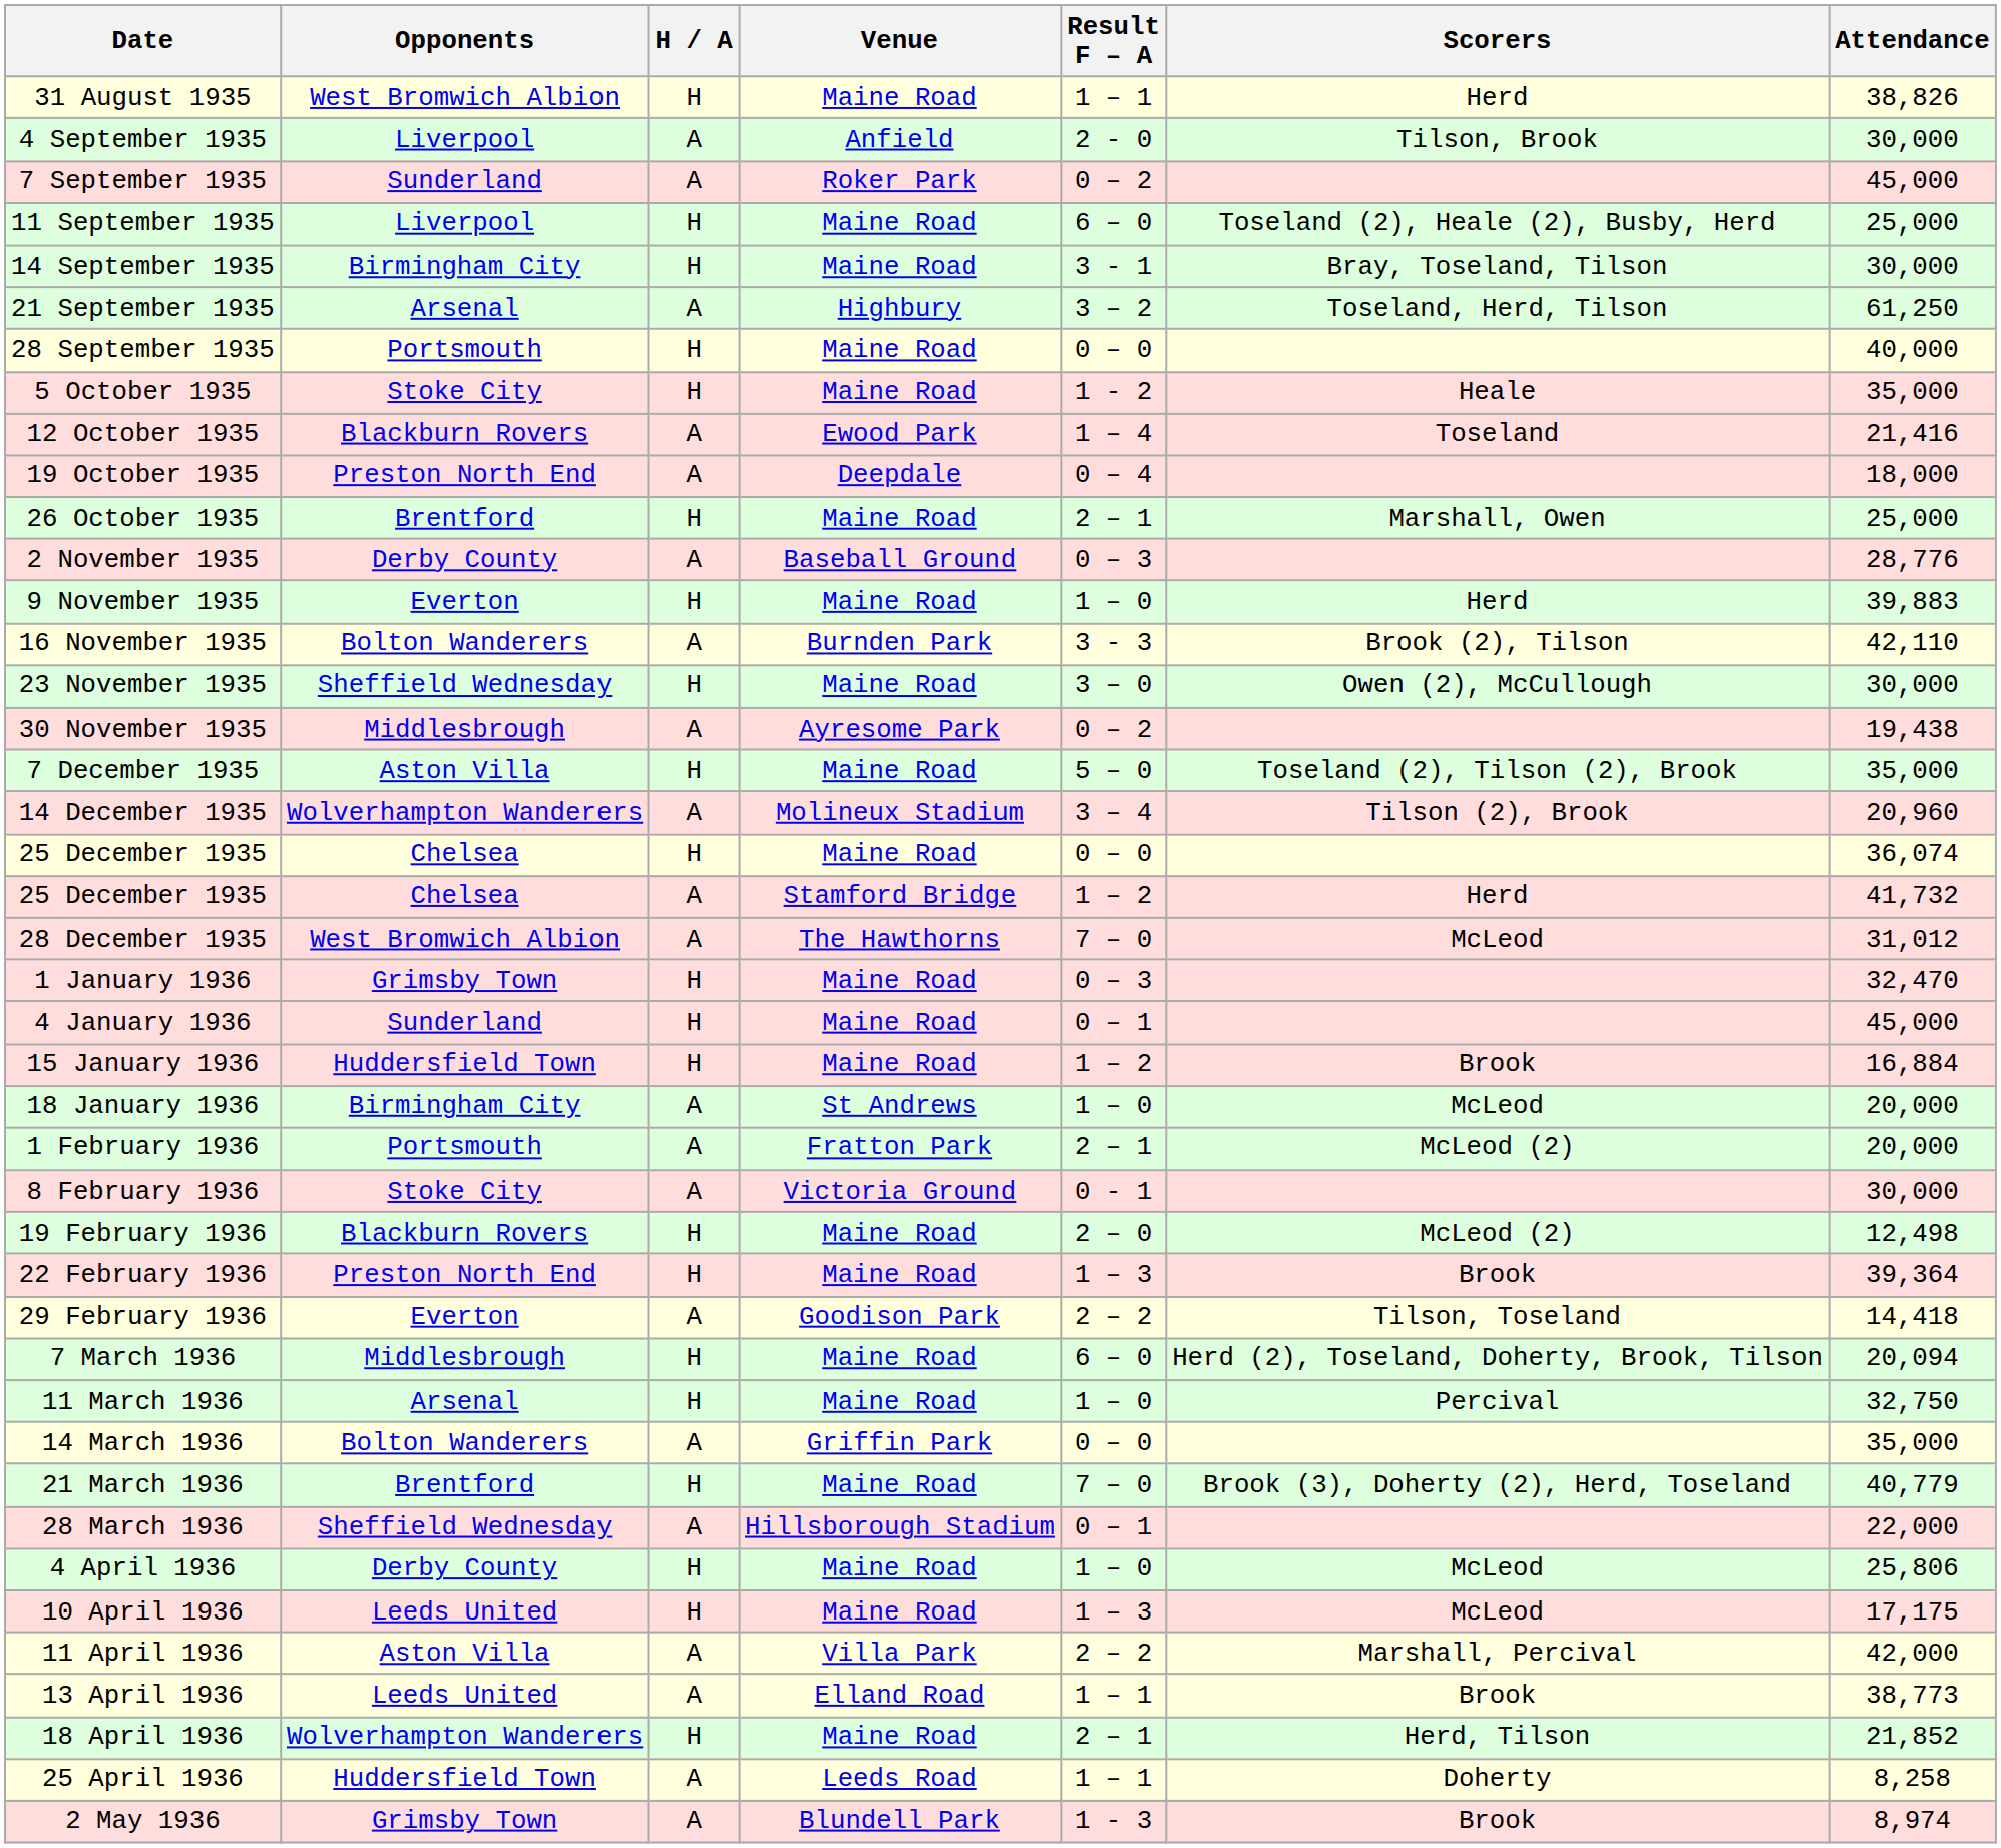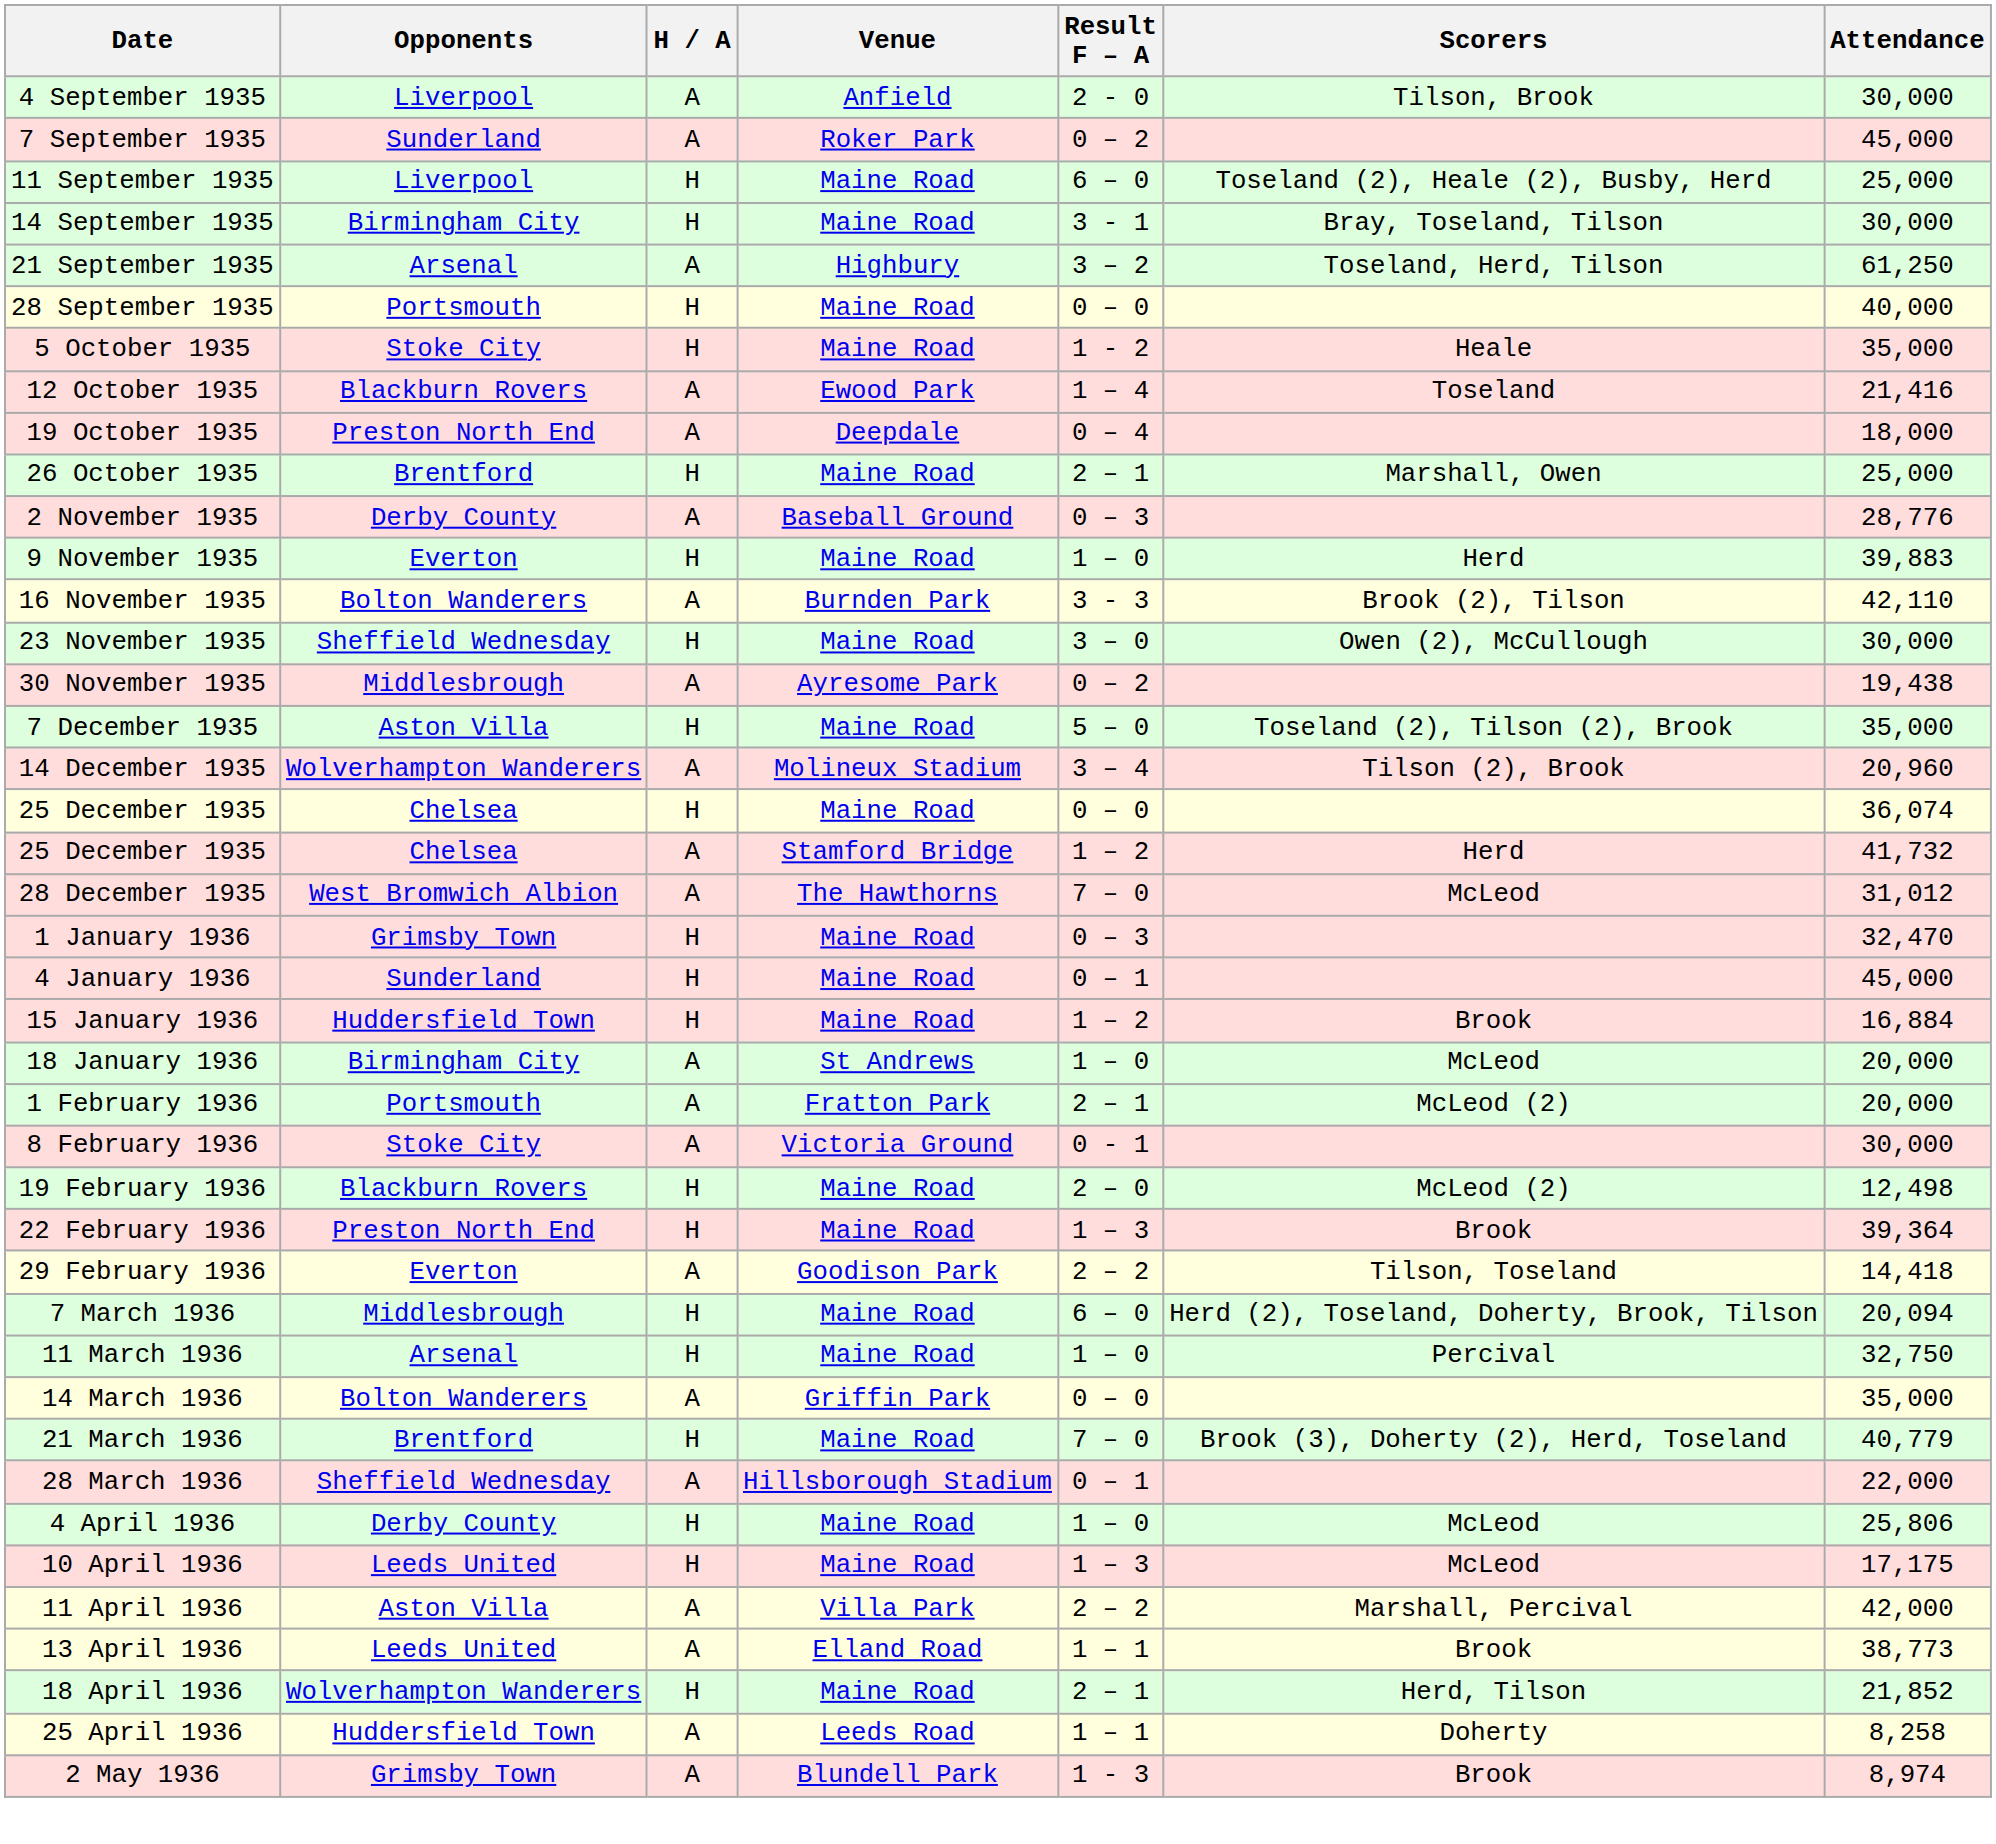- row: 31 August 1935 | West Bromwich Albion | H | Maine Road | 1 – 1 | Herd | 38,826
